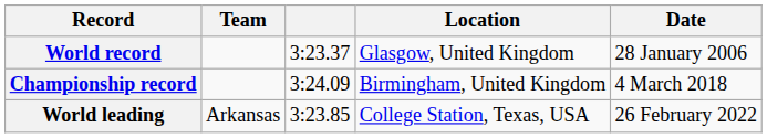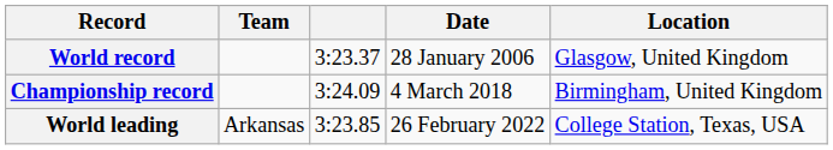columns swapped: Location <-> Date
